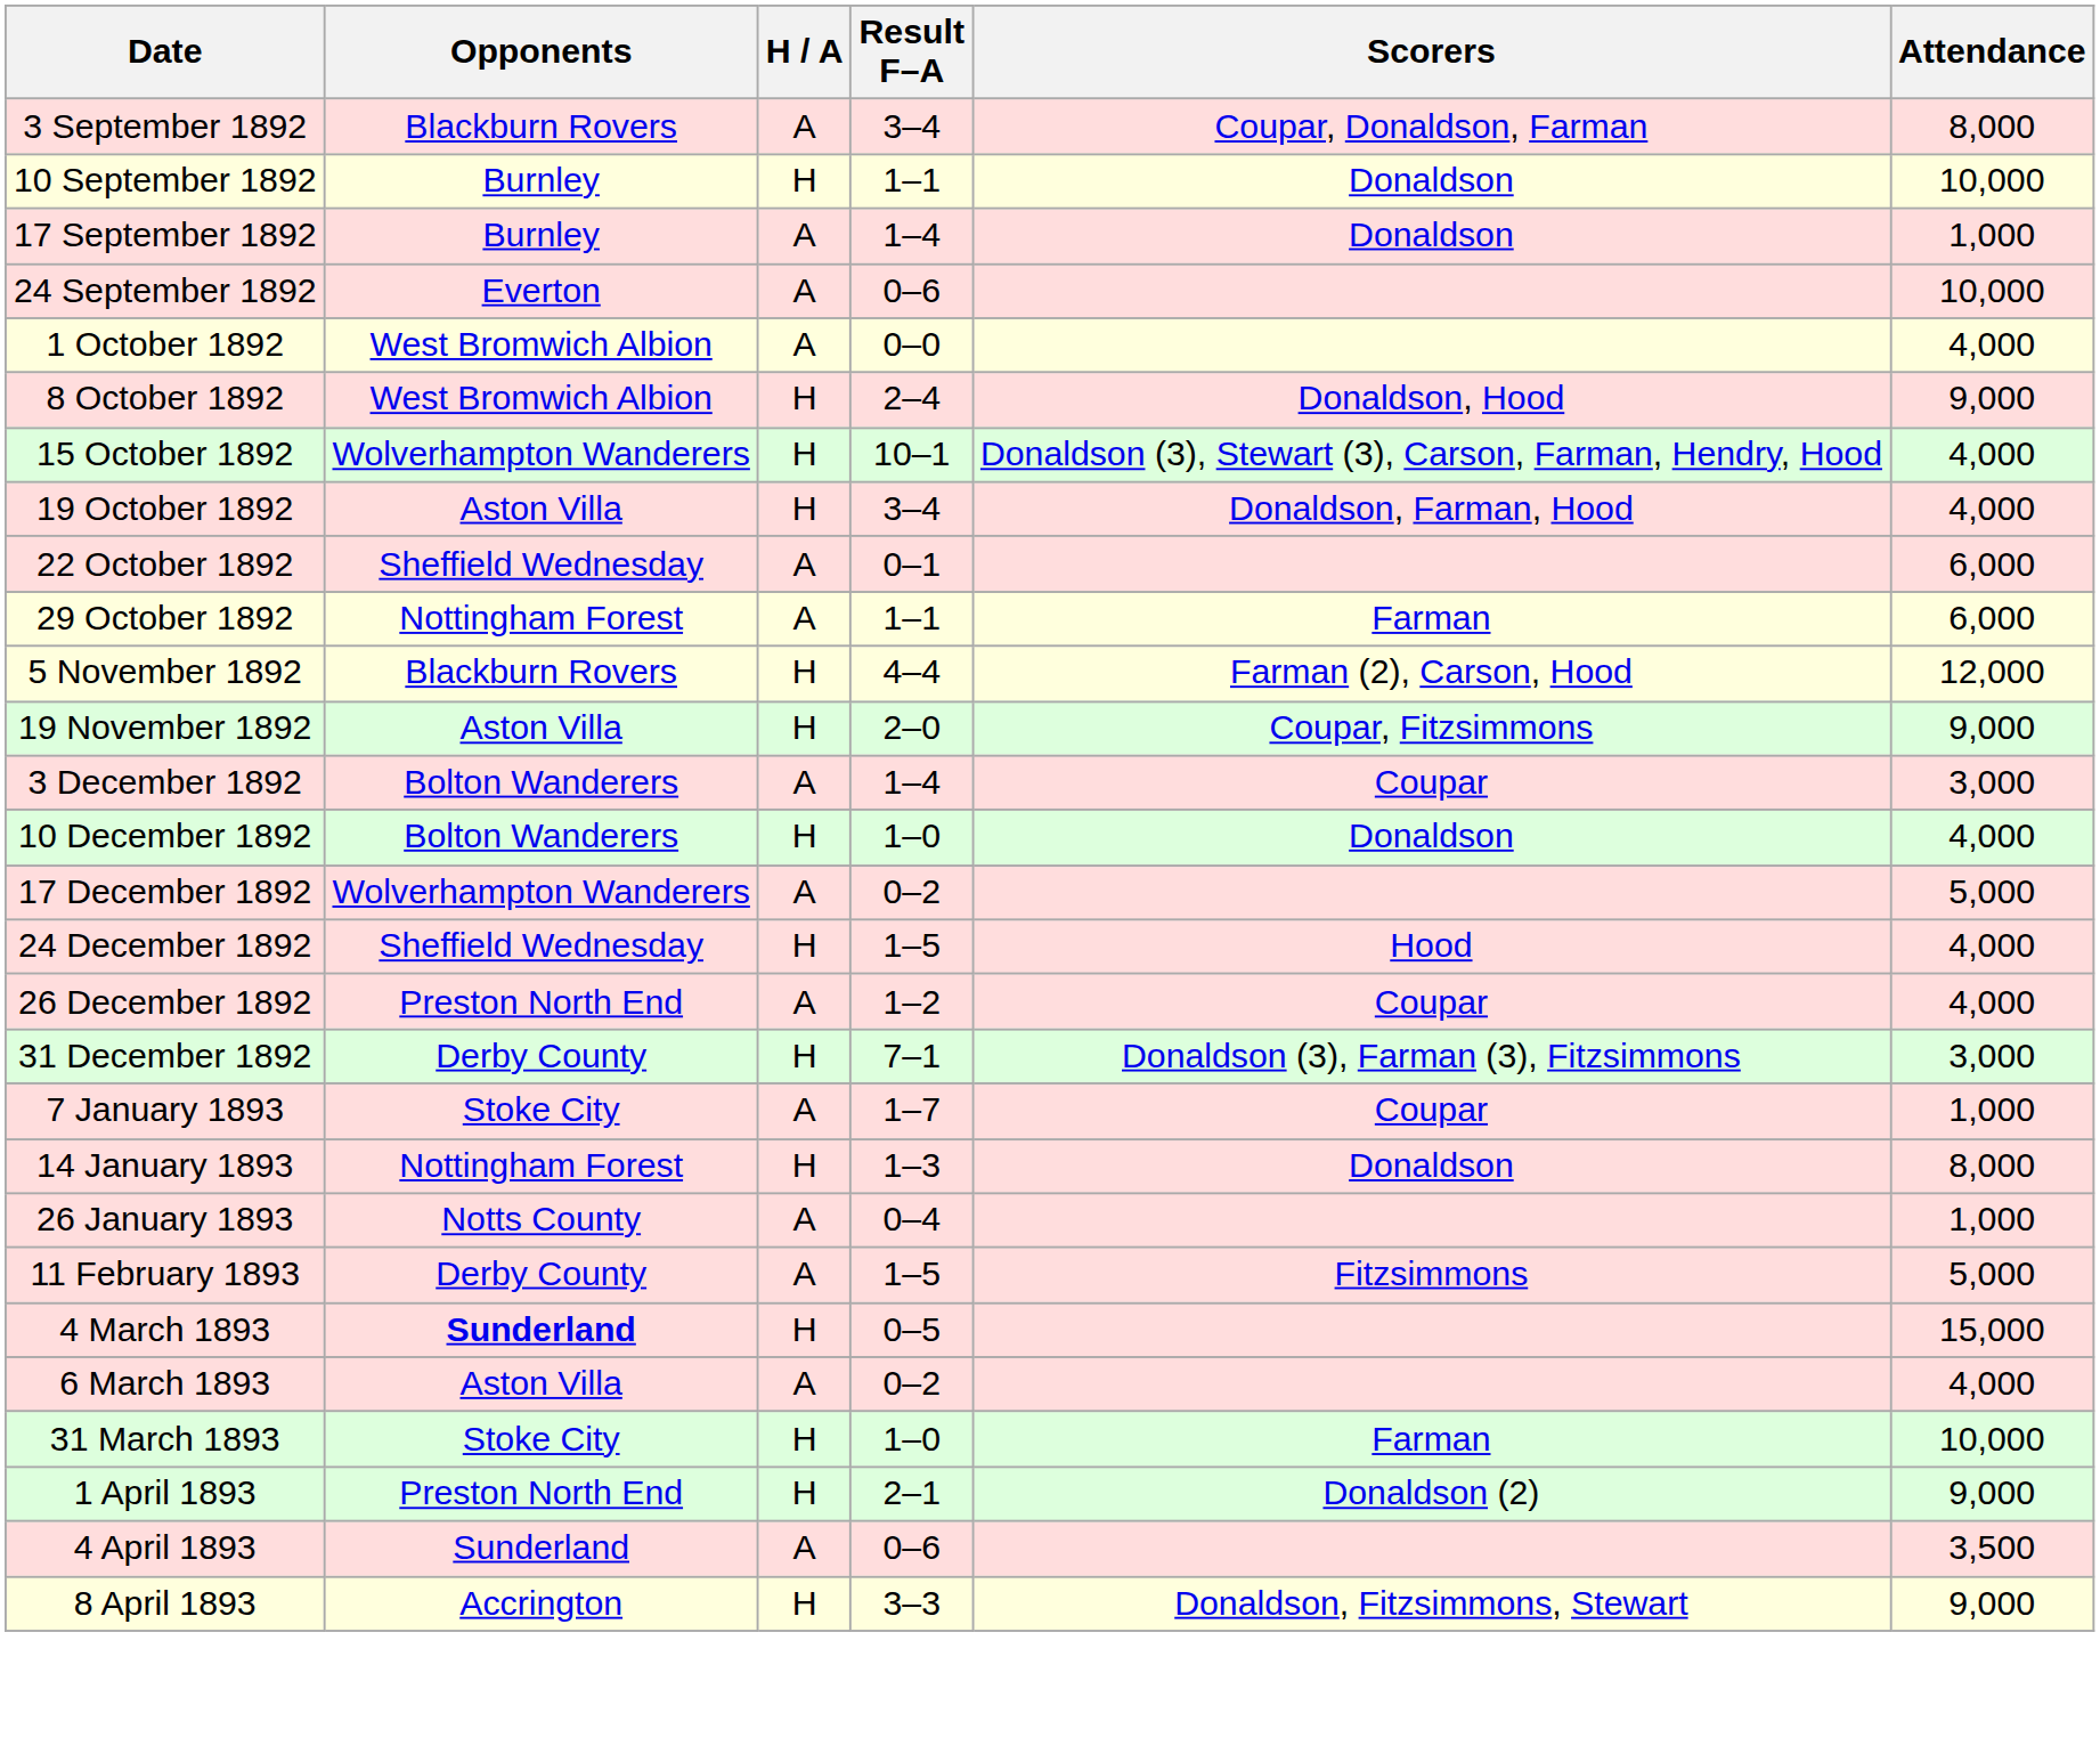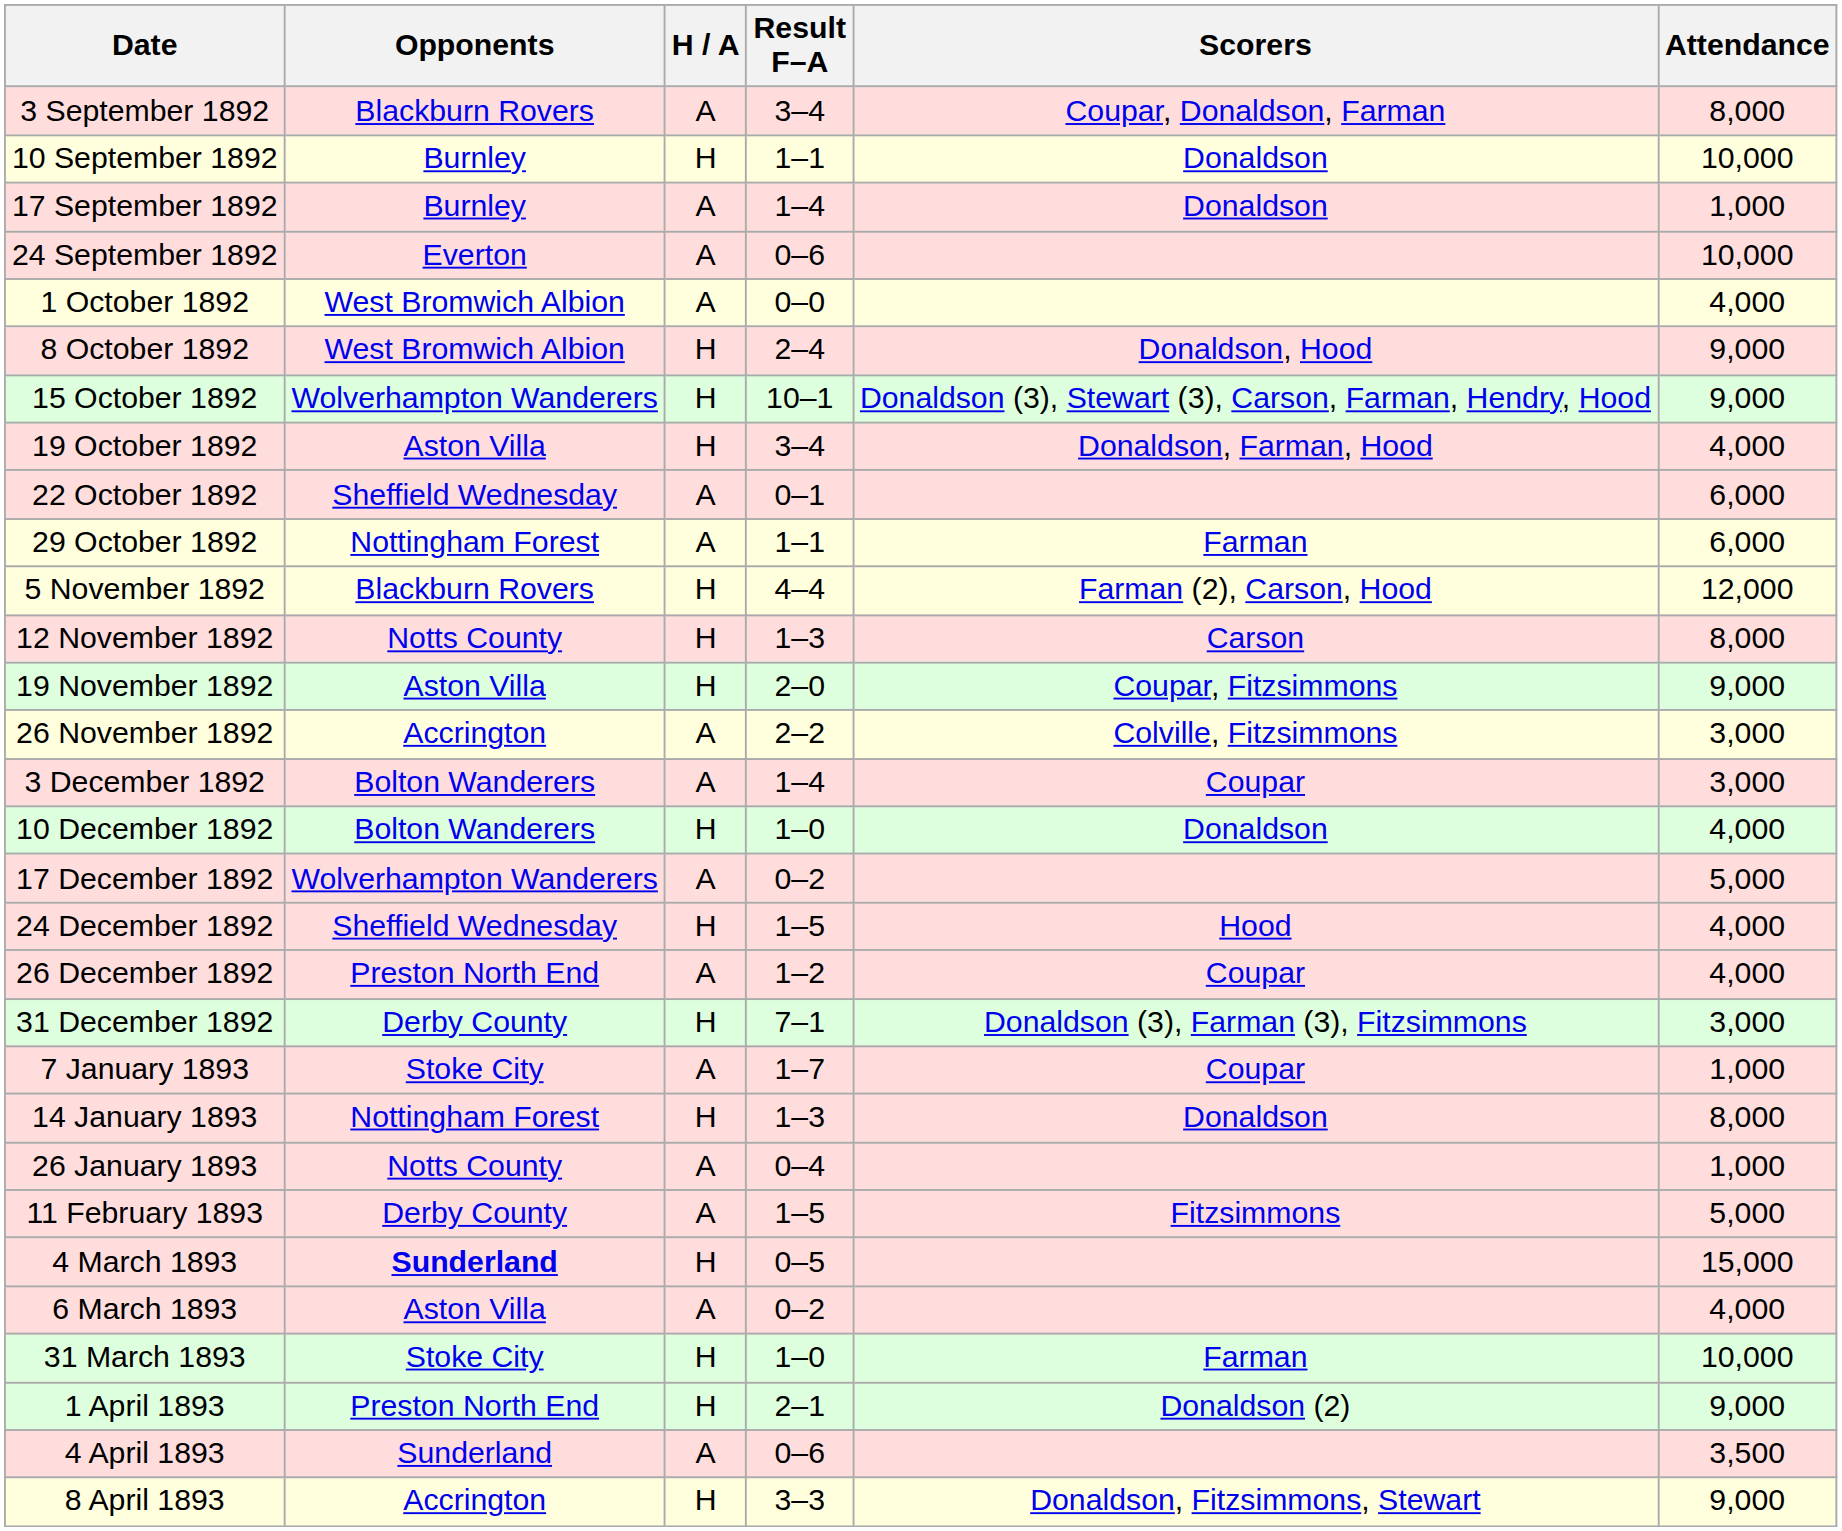15 October 1892 | Attendance: 4,000 -> 9,000
+ row: 12 November 1892 | Notts County | H | 1–3 | Carson | 8,000
+ row: 26 November 1892 | Accrington | A | 2–2 | Colville, Fitzsimmons | 3,000
